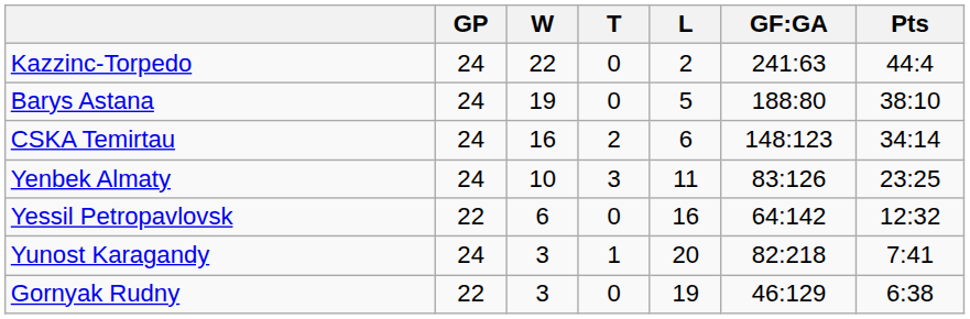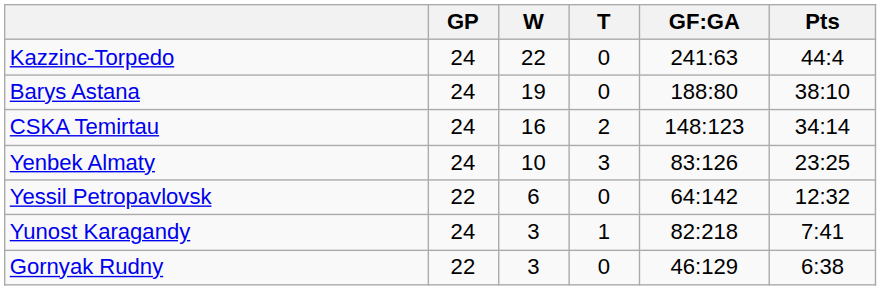- column: L | 2 | 5 | 6 | 11 | 16 | 20 | 19
